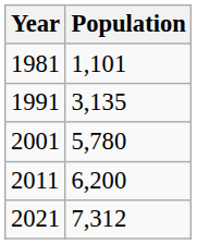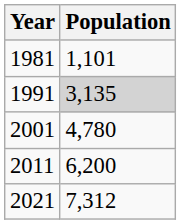1991 | Population: no background -> lightgrey background
2001 | Population: 5,780 -> 4,780
